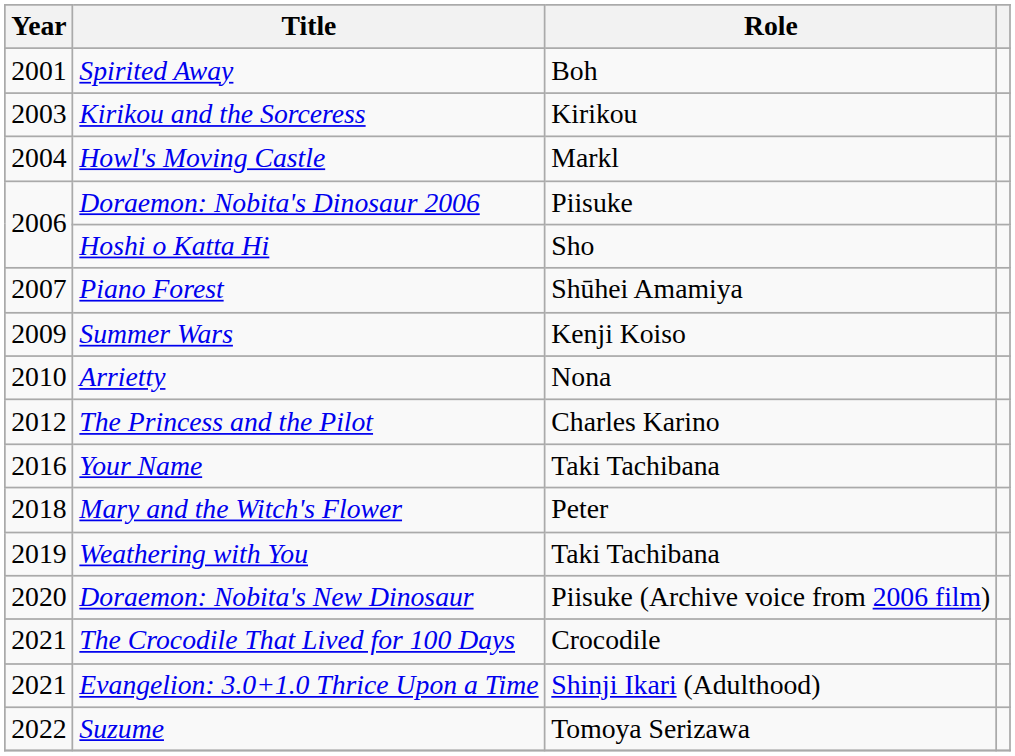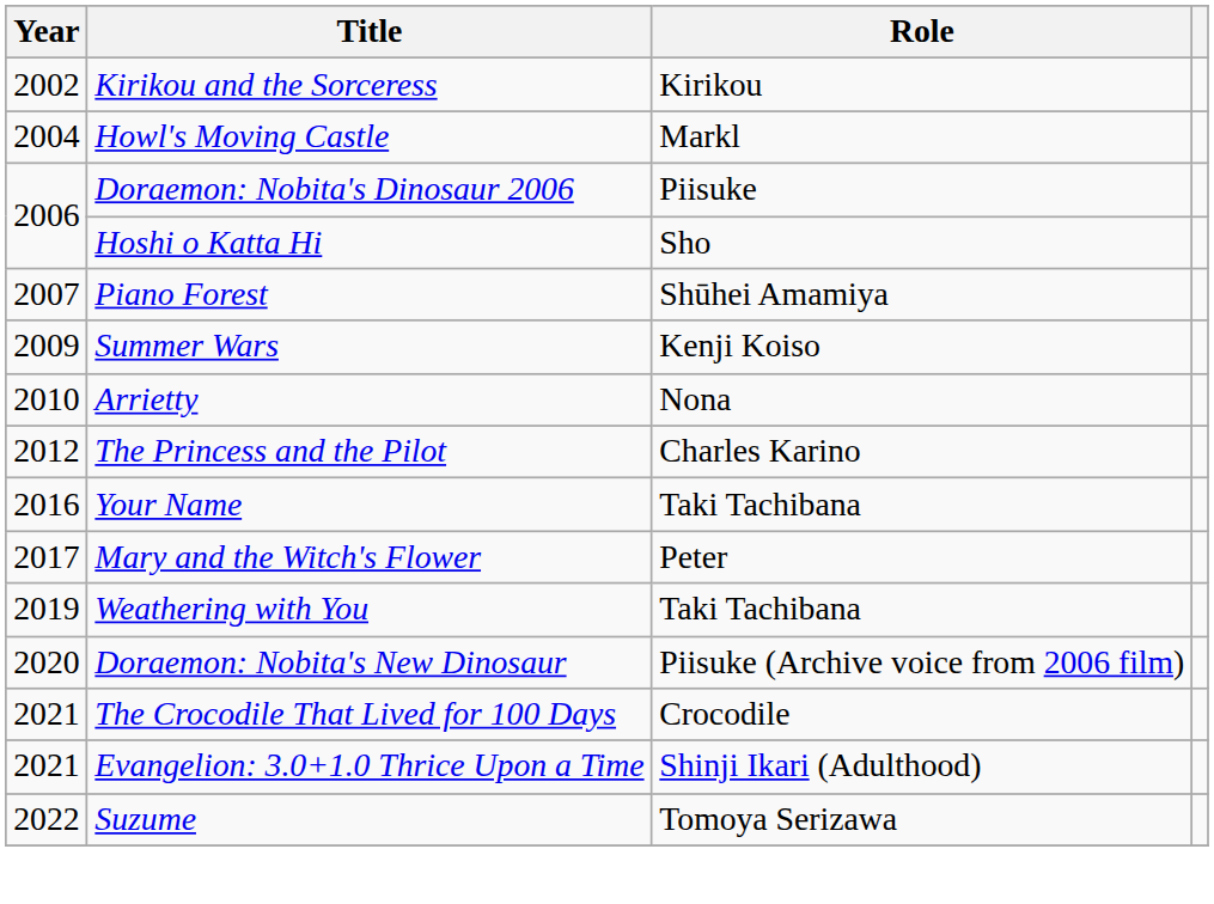- row: 2001 | Spirited Away | Boh
Kirikou and the Sorceress | Year: 2003 -> 2002
Mary and the Witch's Flower | Year: 2018 -> 2017
